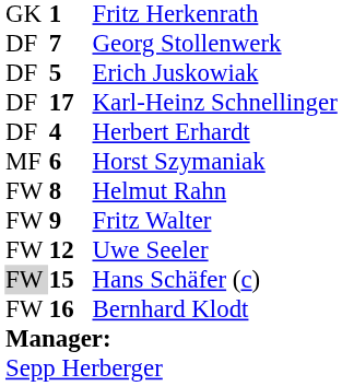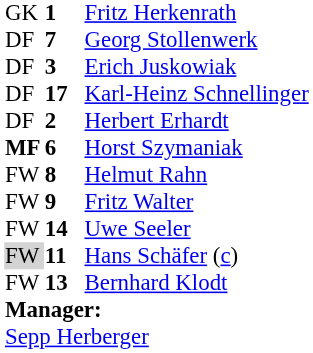Erich Juskowiak | column 2: 5 -> 3
Herbert Erhardt | column 2: 4 -> 2
Horst Szymaniak | column 1: normal -> bold
Uwe Seeler | column 2: 12 -> 14
Hans Schäfer (c) | column 2: 15 -> 11
Bernhard Klodt | column 2: 16 -> 13
